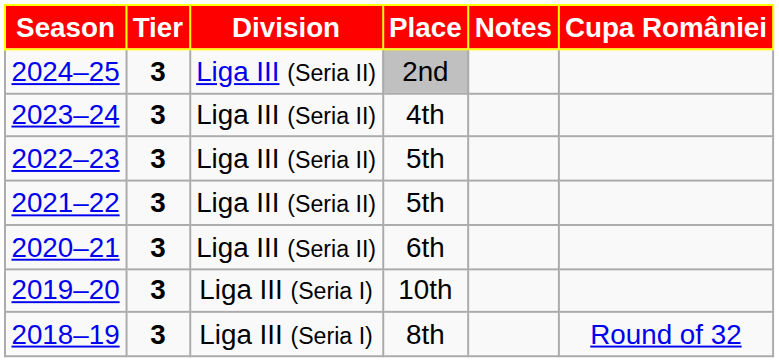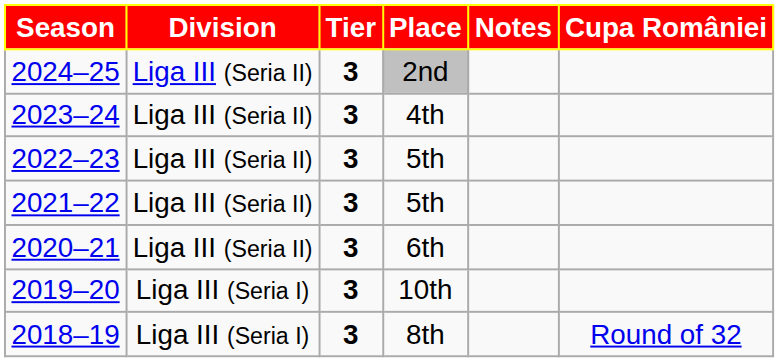columns swapped: Tier <-> Division
